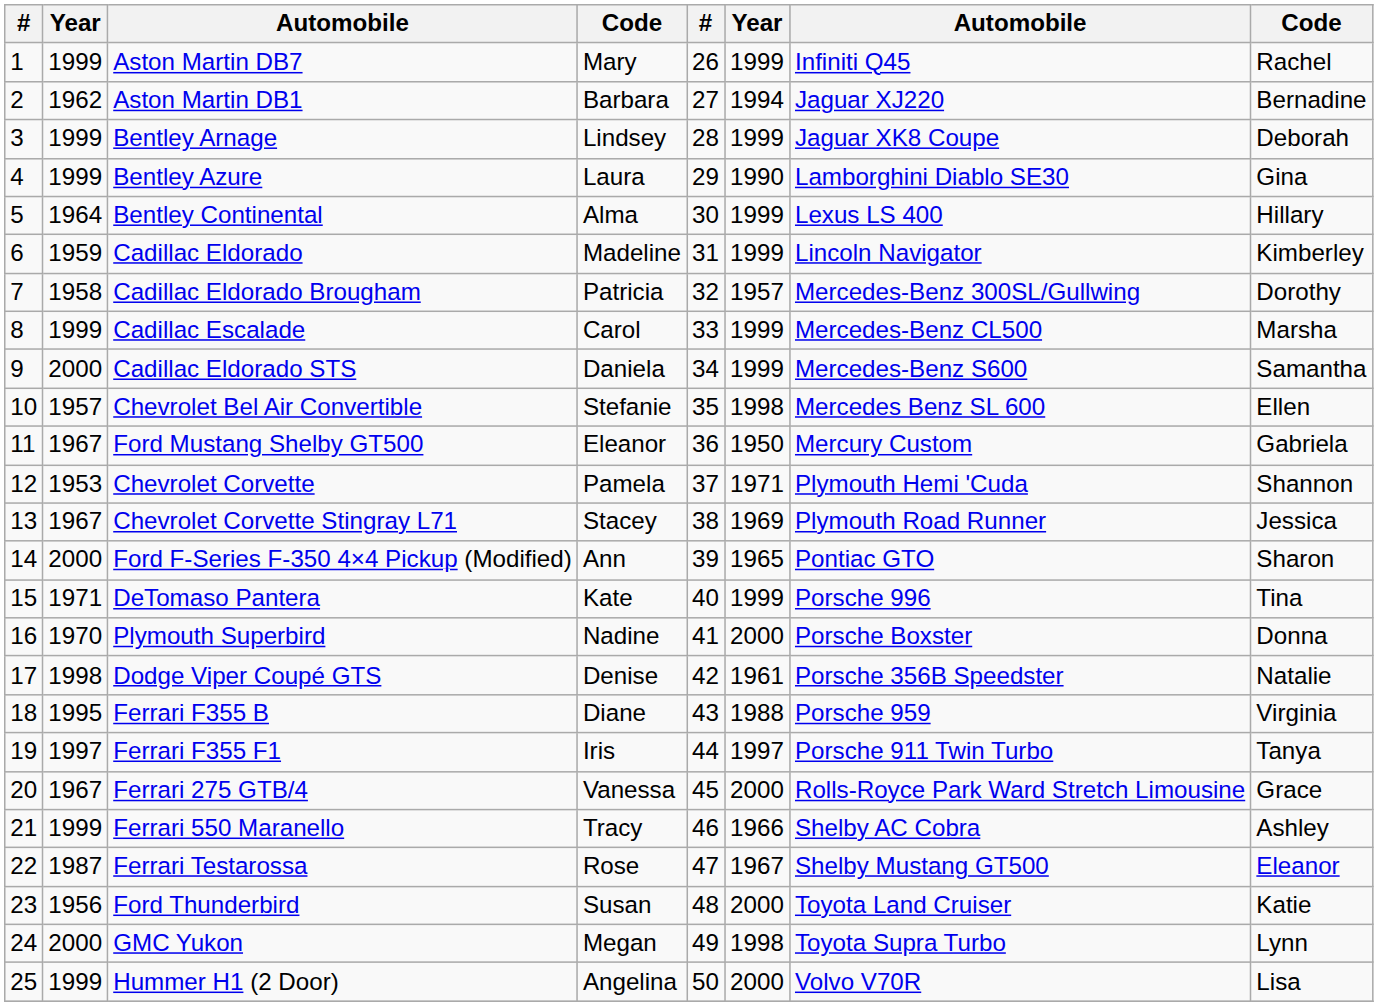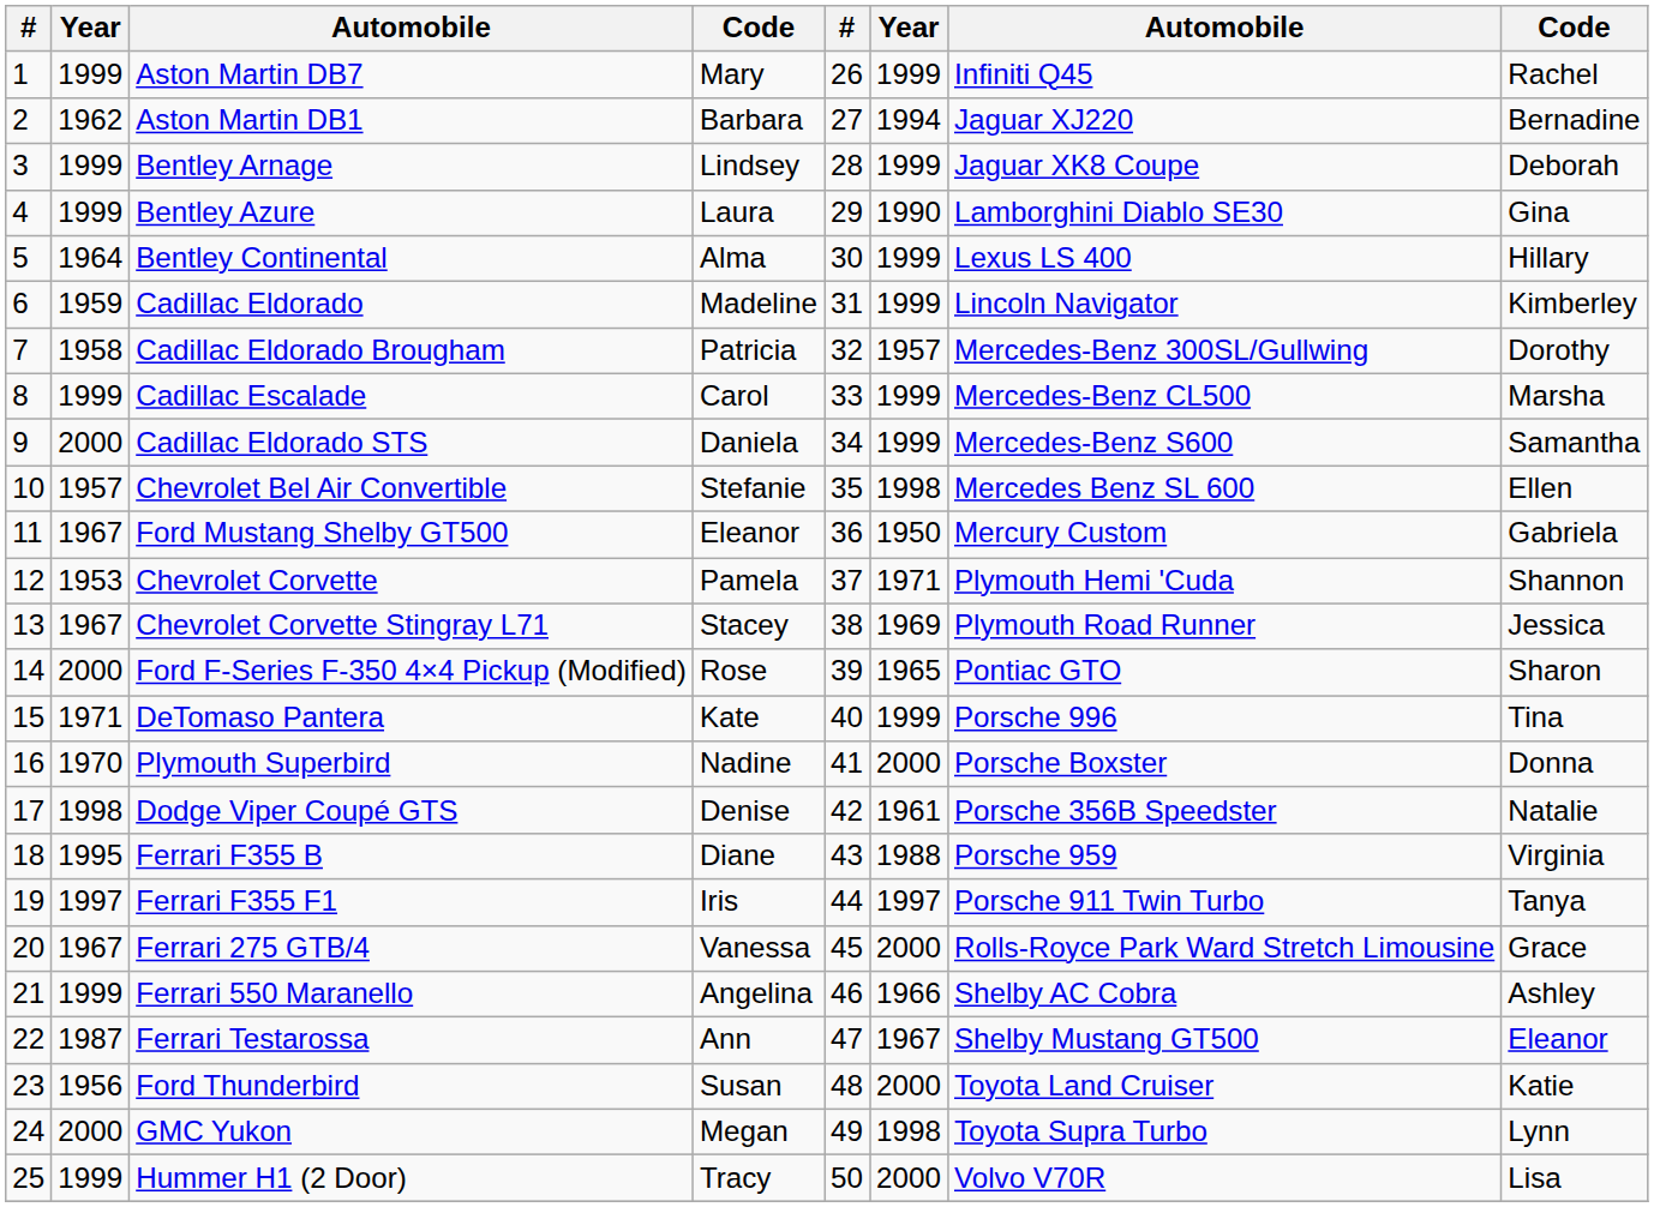Ford F-Series F-350 4×4 Pickup (Modified) | column 4: Ann -> Rose
Ferrari 550 Maranello | column 4: Tracy -> Angelina
Ferrari Testarossa | column 4: Rose -> Ann
Hummer H1 (2 Door) | column 4: Angelina -> Tracy
